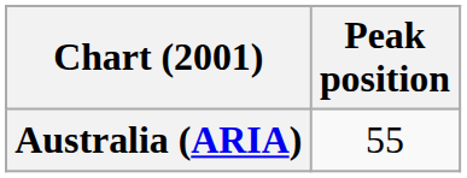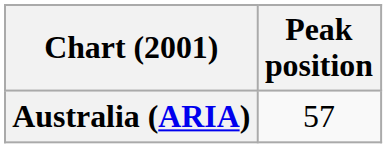Australia (ARIA) | Peak position: 55 -> 57
